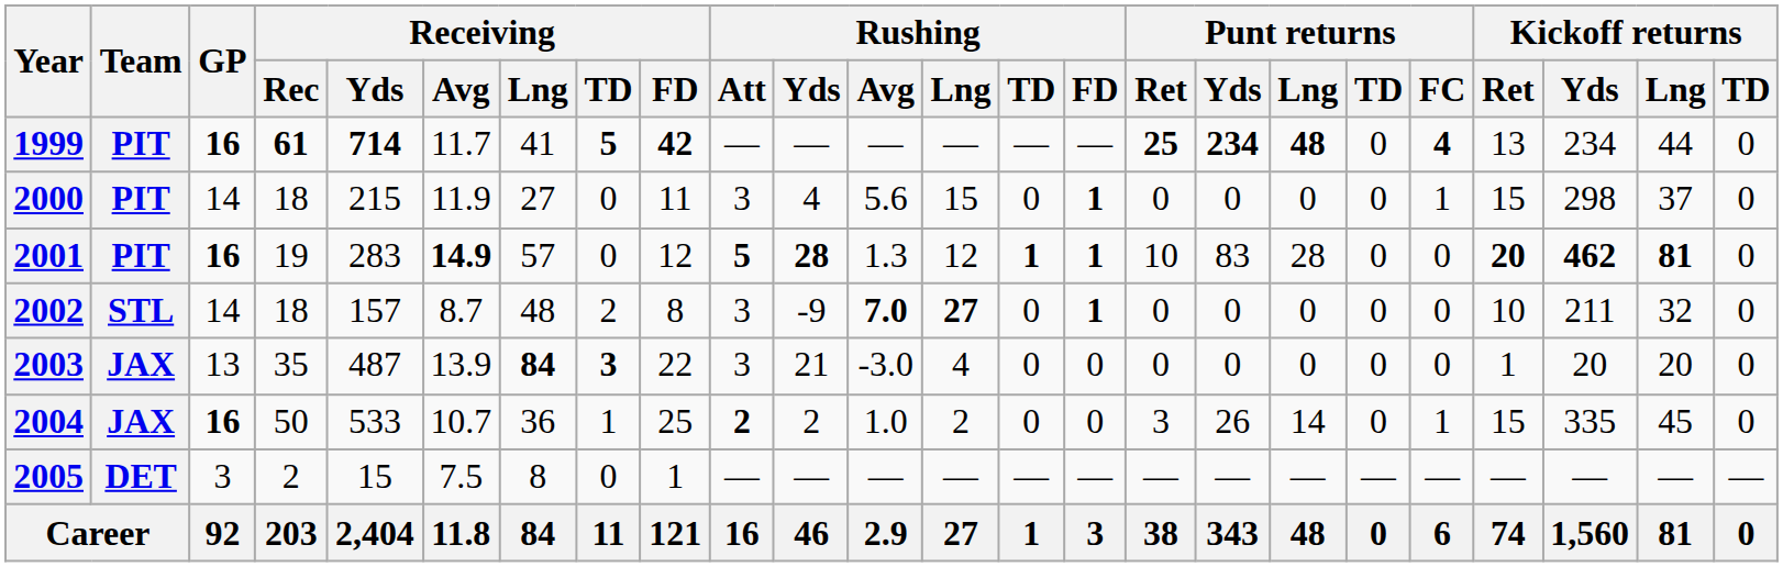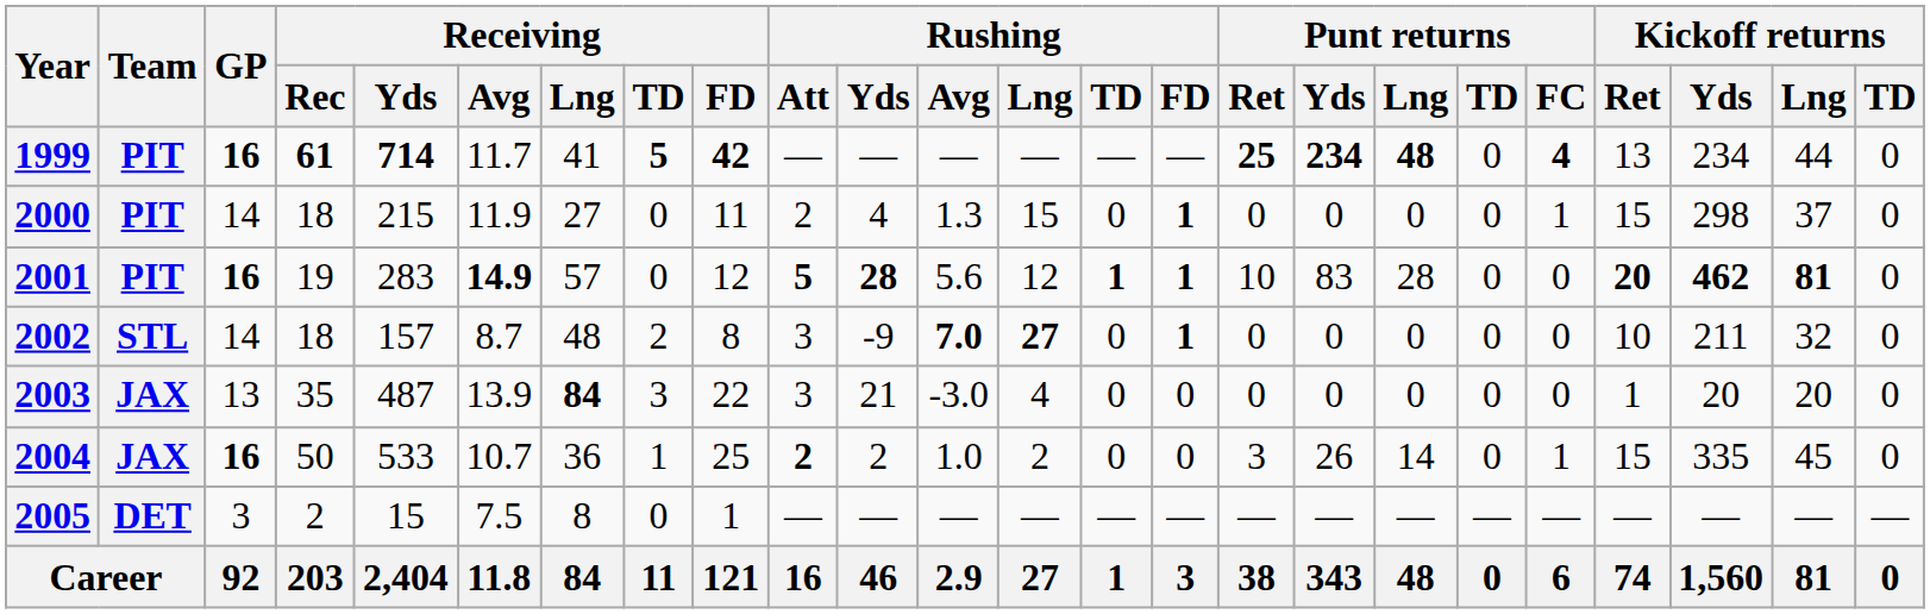2000 | Rushing / Att: 3 -> 2
2000 | Rushing / Avg: 5.6 -> 1.3
2001 | Rushing / Avg: 1.3 -> 5.6
2003 | Receiving / TD: bold -> normal
